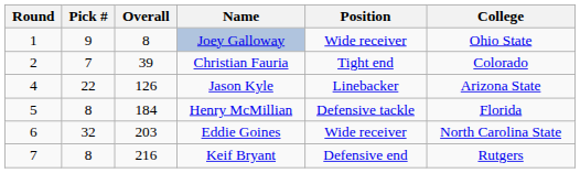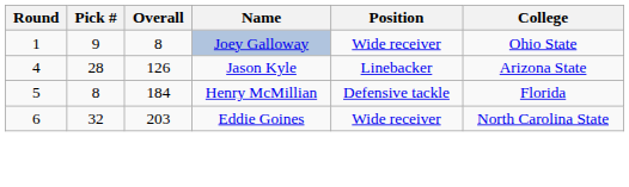- row: 2 | 7 | 39 | Christian Fauria | Tight end | Colorado
Jason Kyle | Pick #: 22 -> 28
- row: 7 | 8 | 216 | Keif Bryant | Defensive end | Rutgers
